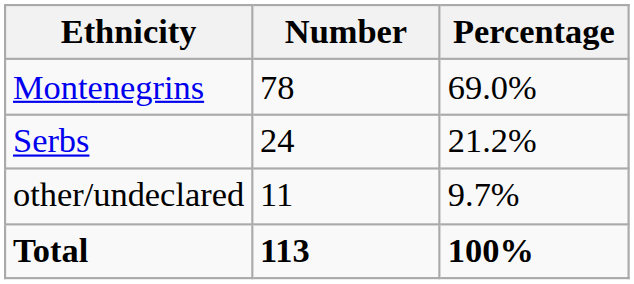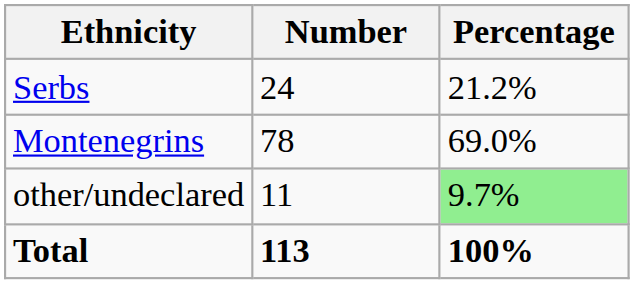rows swapped: Montenegrins <-> Serbs
other/undeclared | Percentage: no background -> lightgreen background
